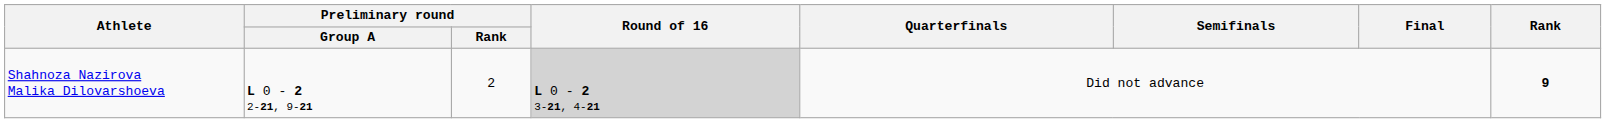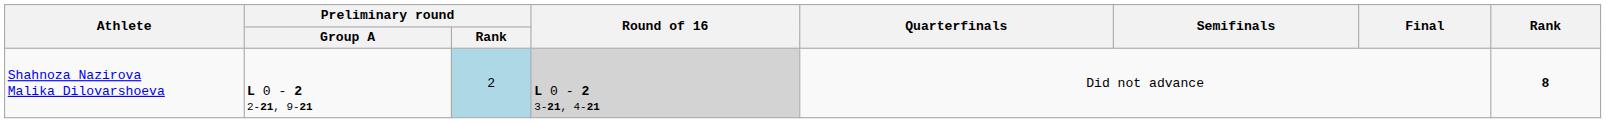Shahnoza Nazirova Malika Dilovarshoeva | Preliminary round / Rank: no background -> lightblue background
Shahnoza Nazirova Malika Dilovarshoeva | Rank: 9 -> 8
